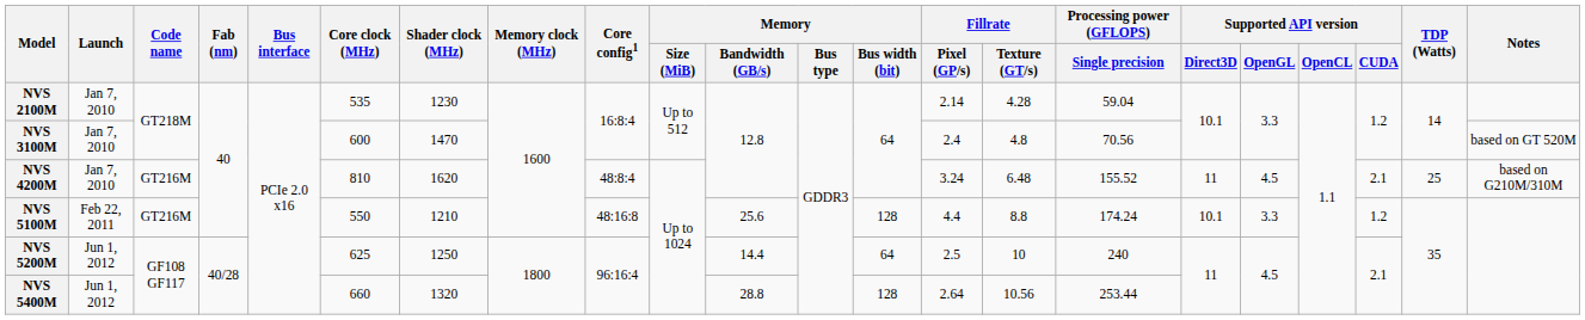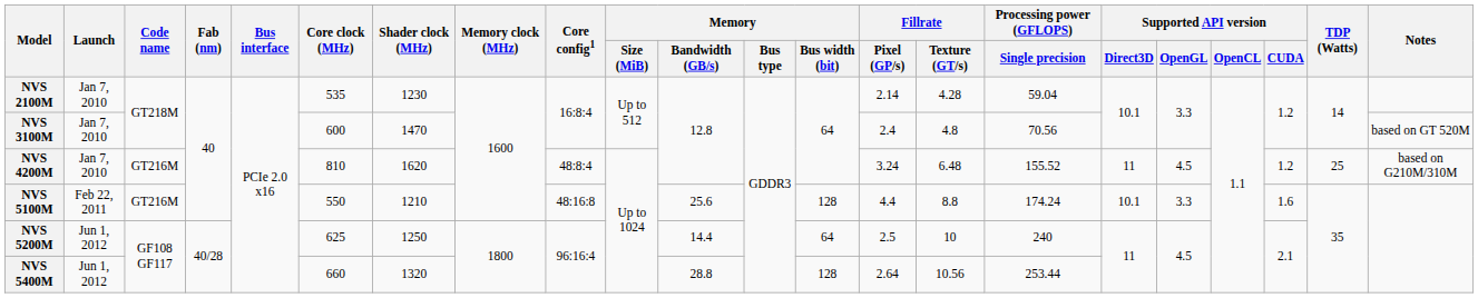NVS 4200M | Supported API version / CUDA: 2.1 -> 1.2
NVS 5100M | Supported API version / CUDA: 1.2 -> 1.6
